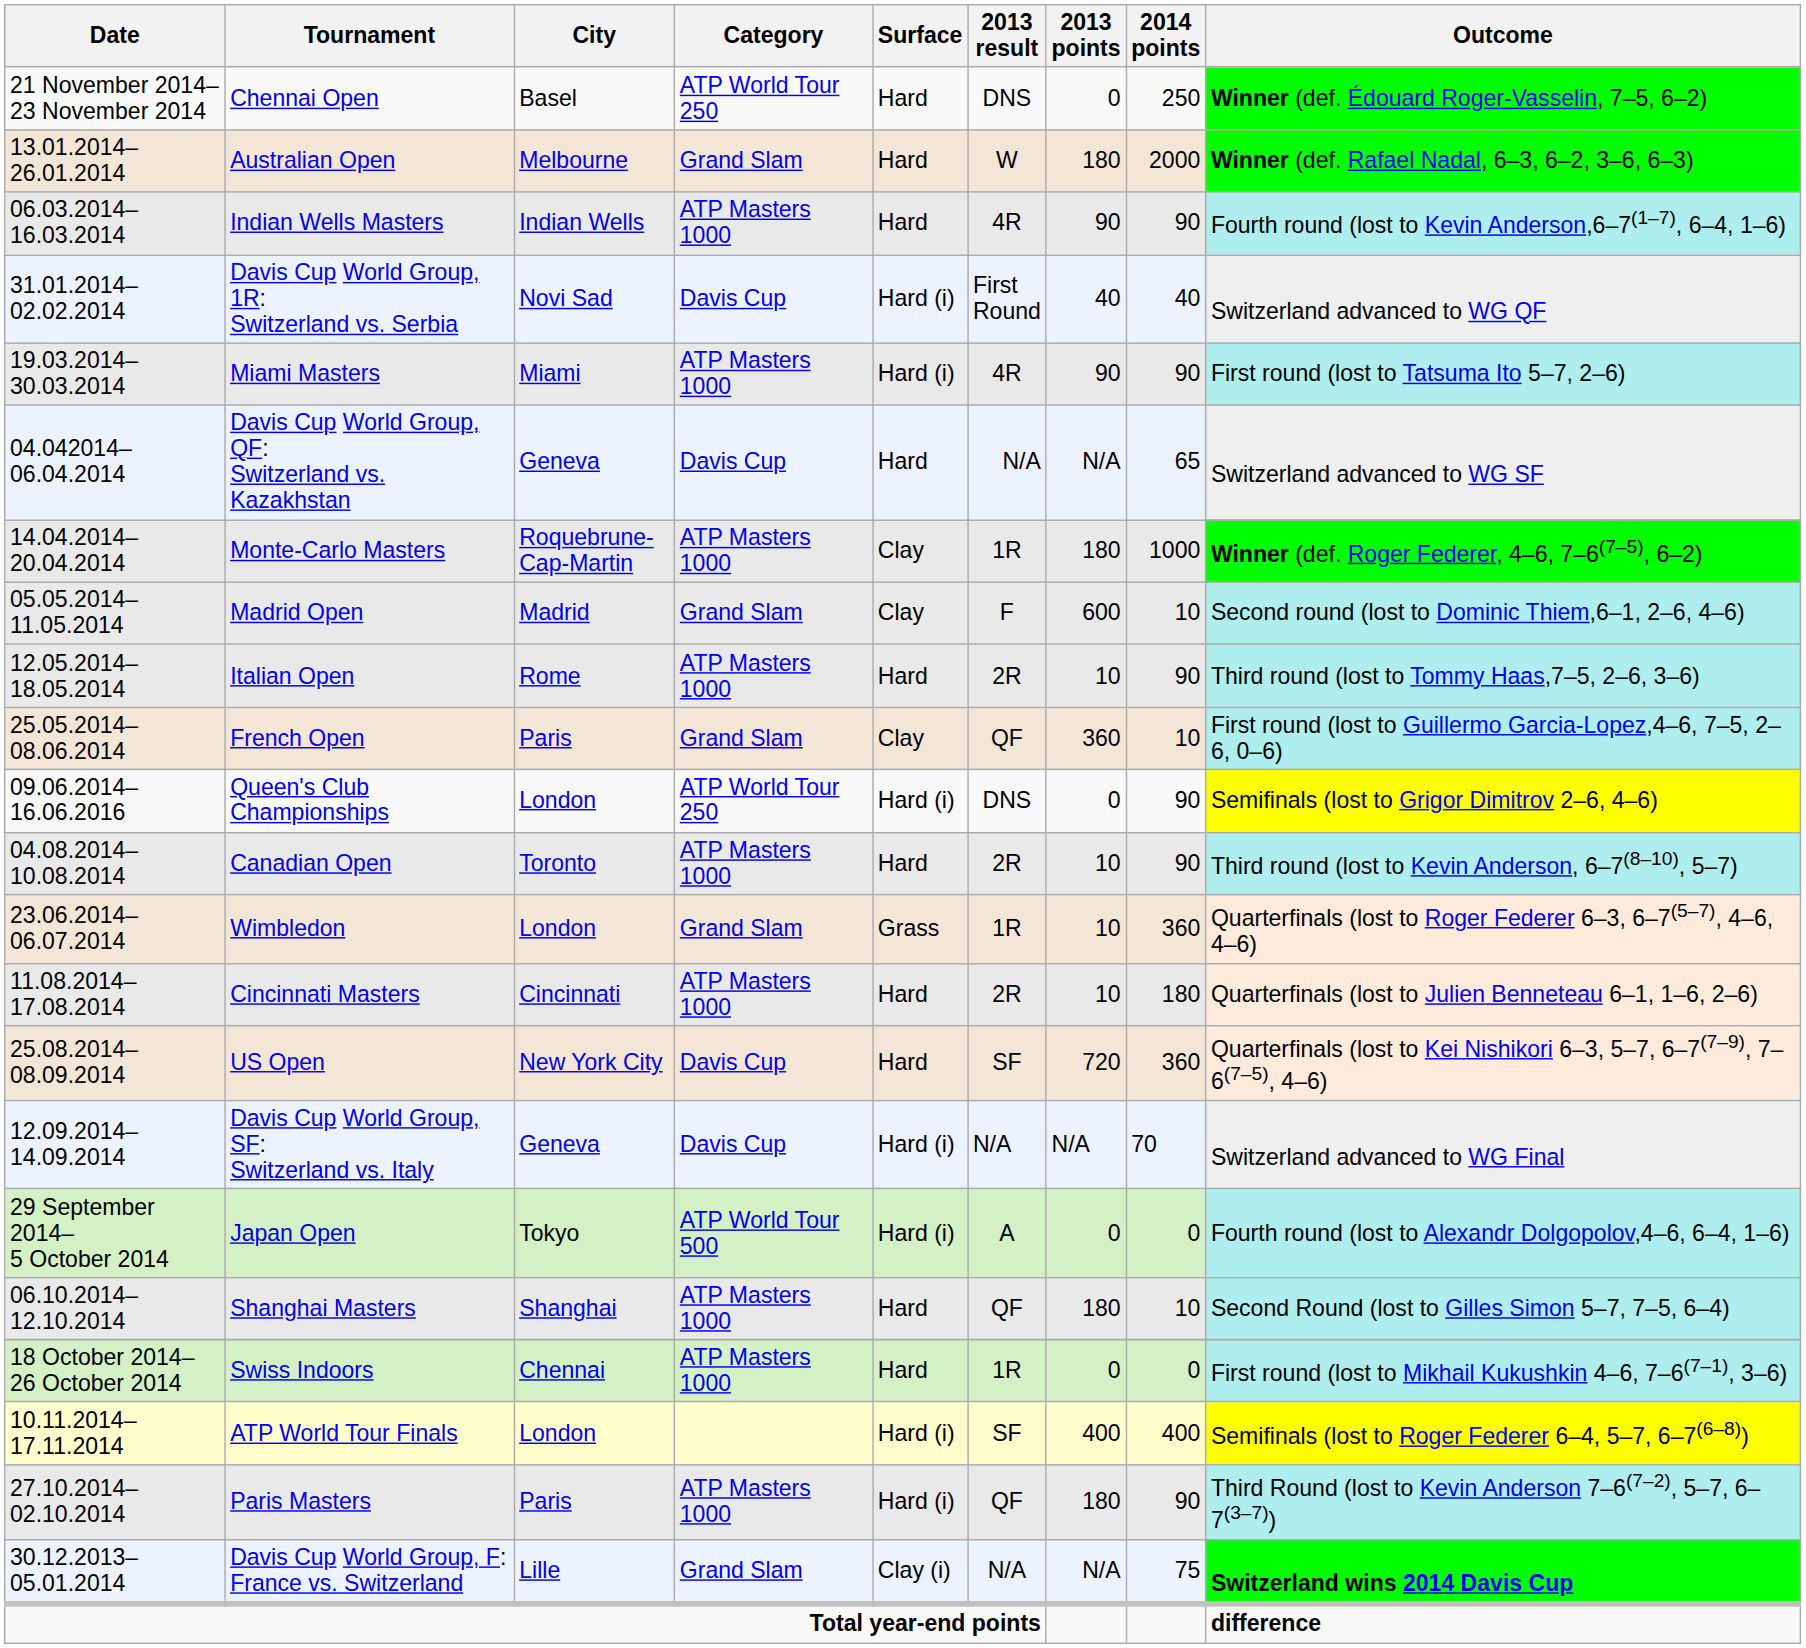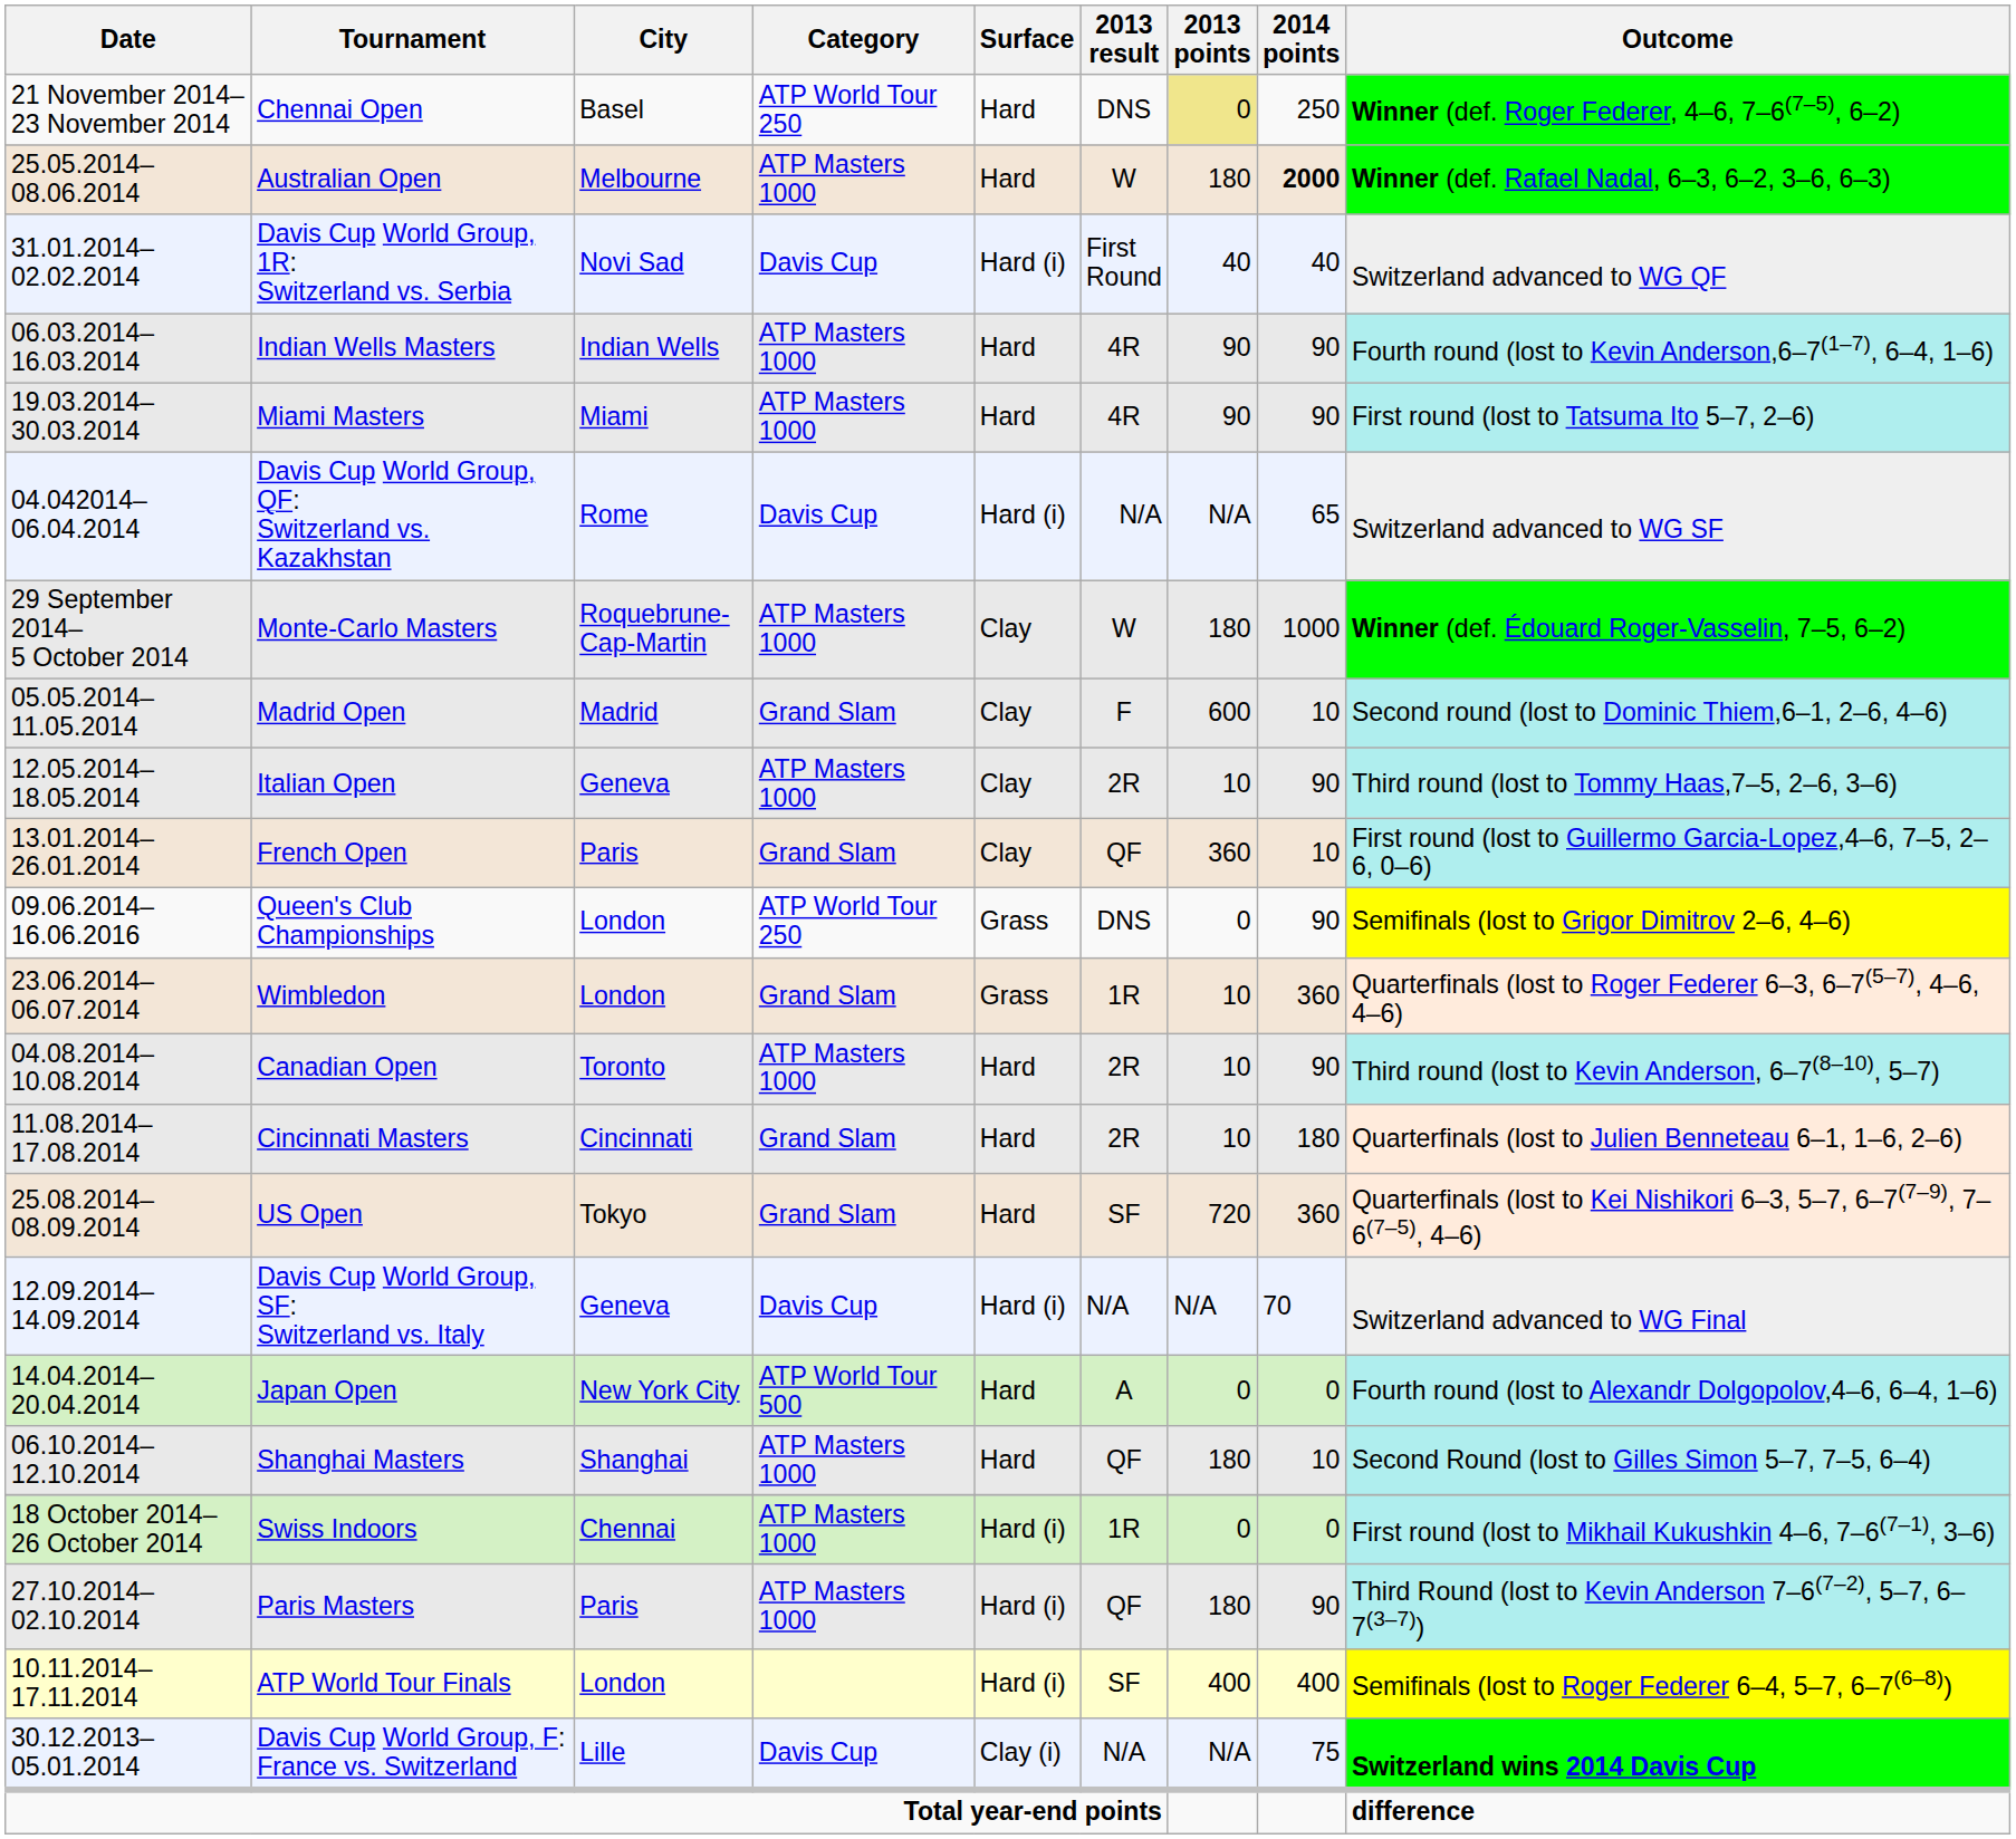Chennai Open | 2013 points: no background -> khaki background
Chennai Open | Outcome: Winner (def. Édouard Roger-Vasselin, 7–5, 6–2) -> Winner (def. Roger Federer, 4–6, 7–6(7–5), 6–2)
Australian Open | Date: 13.01.2014–26.01.2014 -> 25.05.2014–08.06.2014
Australian Open | Category: Grand Slam -> ATP Masters 1000
Australian Open | 2014 points: normal -> bold
rows swapped: Davis Cup World Group, 1R: Switzerland vs. Serbia <-> Indian Wells Masters
Miami Masters | Surface: Hard (i) -> Hard
Davis Cup World Group, QF: Switzerland vs. Kazakhstan | City: Geneva -> Rome
Davis Cup World Group, QF: Switzerland vs. Kazakhstan | Surface: Hard -> Hard (i)
Monte-Carlo Masters | Date: 14.04.2014–20.04.2014 -> 29 September 2014– 5 October 2014
Monte-Carlo Masters | 2013 result: 1R -> W
Monte-Carlo Masters | Outcome: Winner (def. Roger Federer, 4–6, 7–6(7–5), 6–2) -> Winner (def. Édouard Roger-Vasselin, 7–5, 6–2)
Italian Open | City: Rome -> Geneva
Italian Open | Surface: Hard -> Clay
French Open | Date: 25.05.2014–08.06.2014 -> 13.01.2014–26.01.2014
Queen's Club Championships | Surface: Hard (i) -> Grass
rows swapped: Wimbledon <-> Canadian Open
Cincinnati Masters | Category: ATP Masters 1000 -> Grand Slam
US Open | City: New York City -> Tokyo
US Open | Category: Davis Cup -> Grand Slam
Japan Open | Date: 29 September 2014– 5 October 2014 -> 14.04.2014–20.04.2014
Japan Open | City: Tokyo -> New York City
Japan Open | Surface: Hard (i) -> Hard
Swiss Indoors | Surface: Hard -> Hard (i)
rows swapped: Paris Masters <-> ATP World Tour Finals
Davis Cup World Group, F: France vs. Switzerland | Category: Grand Slam -> Davis Cup
